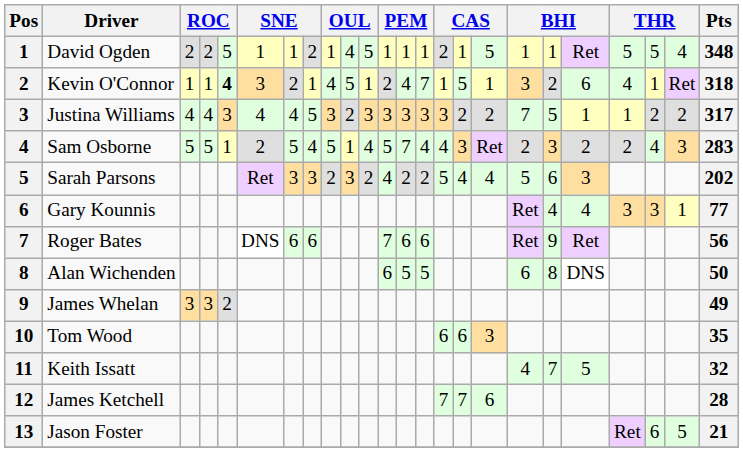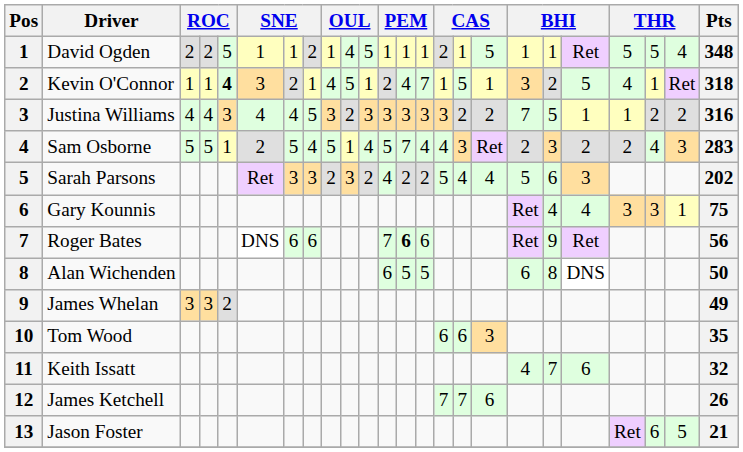Kevin O'Connor | column 20: 6 -> 5
Justina Williams | Pts: 317 -> 316
Gary Kounnis | Pts: 77 -> 75
Roger Bates | column 13: normal -> bold
Keith Issatt | column 20: 5 -> 6
James Ketchell | Pts: 28 -> 26
